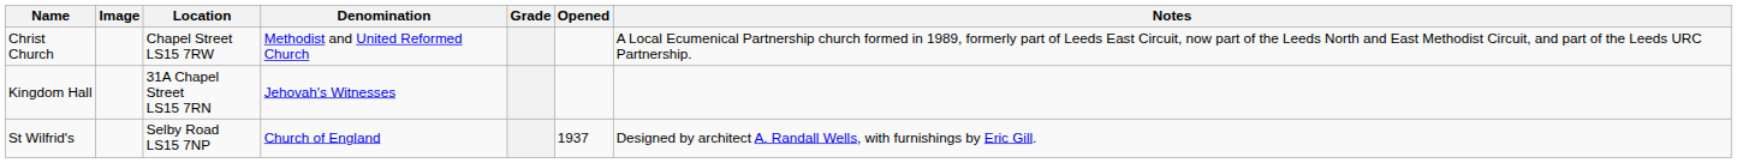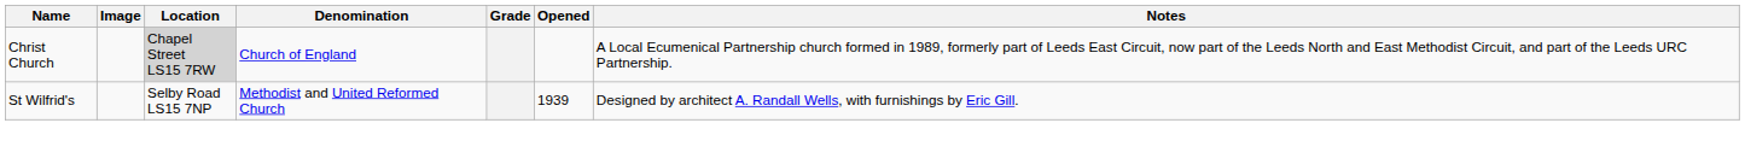Christ Church | Location: no background -> lightgrey background
Christ Church | Denomination: Methodist and United Reformed Church -> Church of England
- row: Kingdom Hall | 31A Chapel Street LS15 7RN | Jehovah's Witnesses
St Wilfrid's | Denomination: Church of England -> Methodist and United Reformed Church
St Wilfrid's | Opened: 1937 -> 1939
